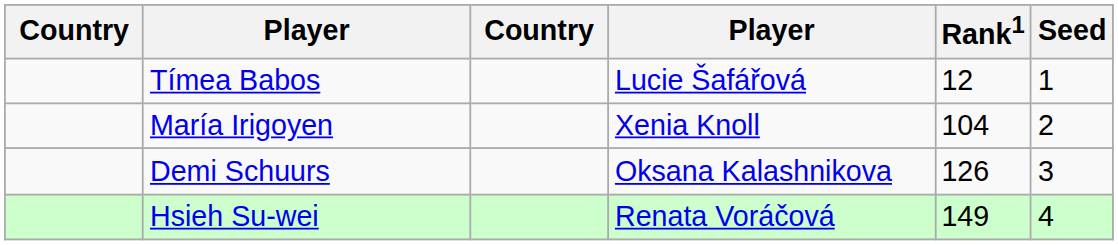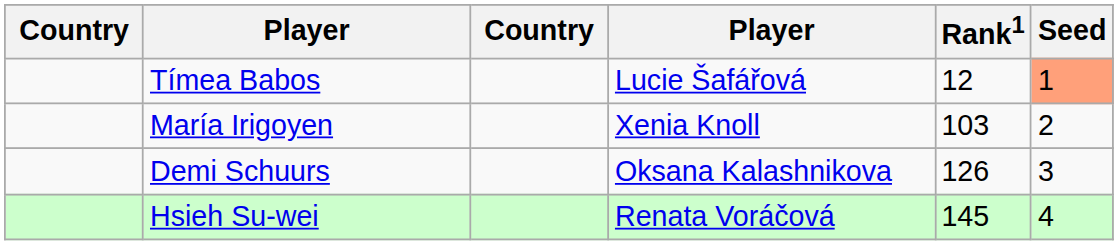Tímea Babos | Seed: no background -> lightsalmon background
María Irigoyen | Rank1: 104 -> 103
Hsieh Su-wei | Rank1: 149 -> 145
